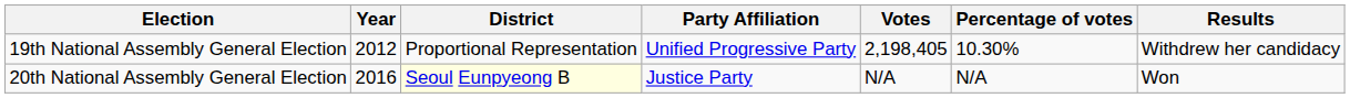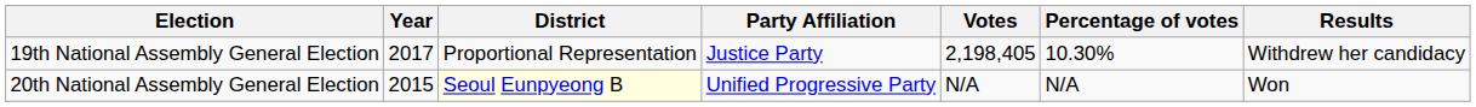19th National Assembly General Election | Year: 2012 -> 2017
19th National Assembly General Election | Party Affiliation: Unified Progressive Party -> Justice Party
20th National Assembly General Election | Year: 2016 -> 2015
20th National Assembly General Election | Party Affiliation: Justice Party -> Unified Progressive Party
